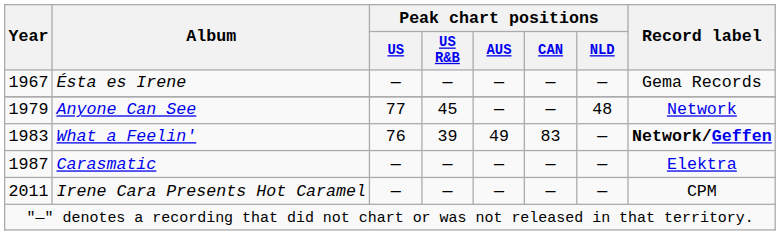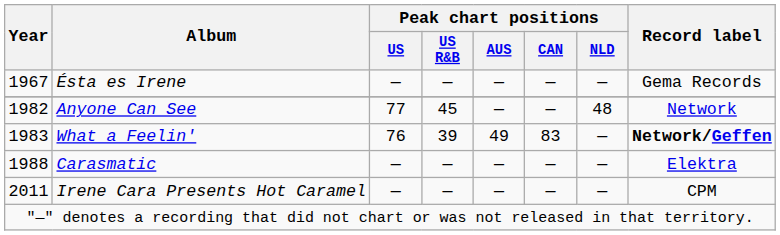Anyone Can See | Year: 1979 -> 1982
Carasmatic | Year: 1987 -> 1988
